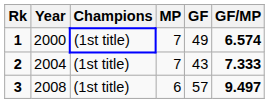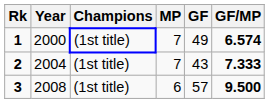3 | GF/MP: 9.497 -> 9.500
